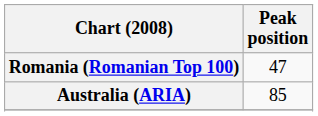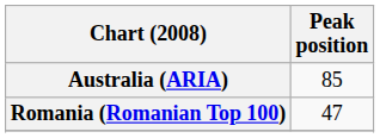rows swapped: Australia (ARIA) <-> Romania (Romanian Top 100)
